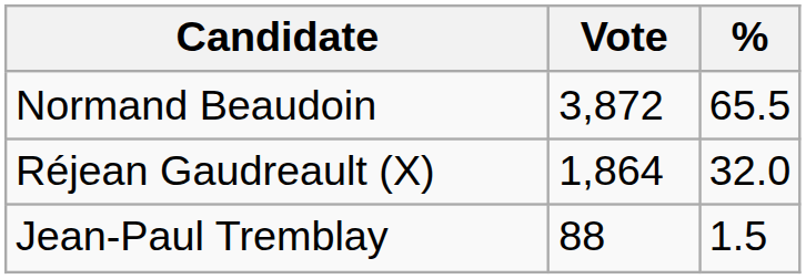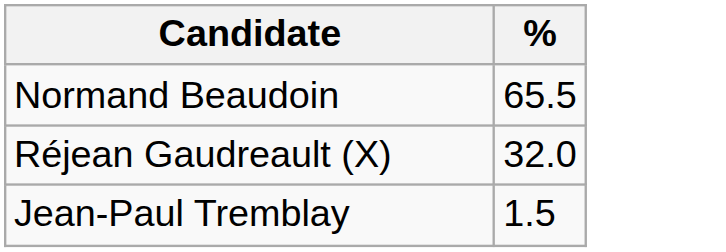- column: Vote | 3,872 | 1,864 | 88
